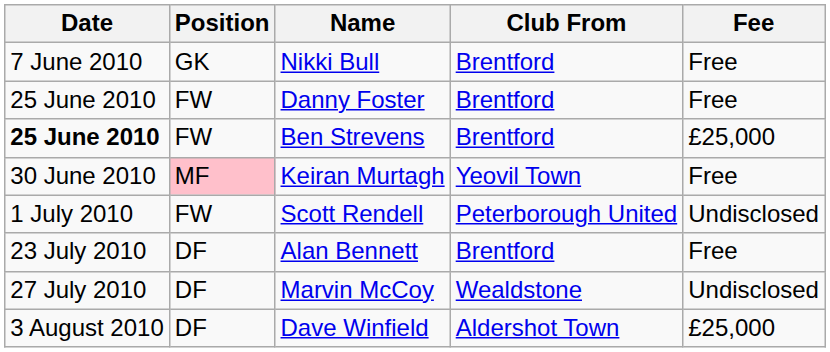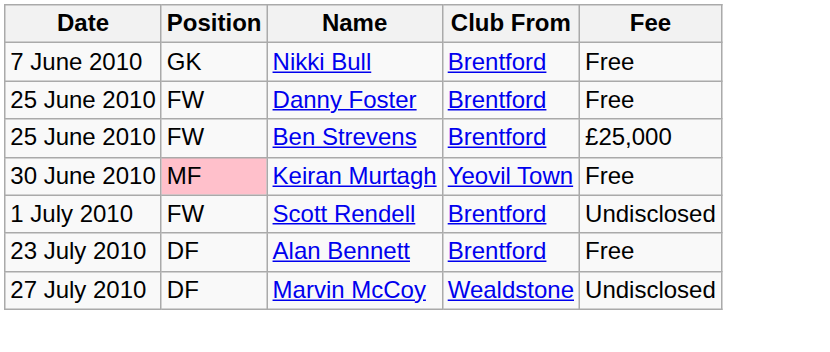Ben Strevens | Date: bold -> normal
Scott Rendell | Club From: Peterborough United -> Brentford
- row: 3 August 2010 | DF | Dave Winfield | Aldershot Town | £25,000
